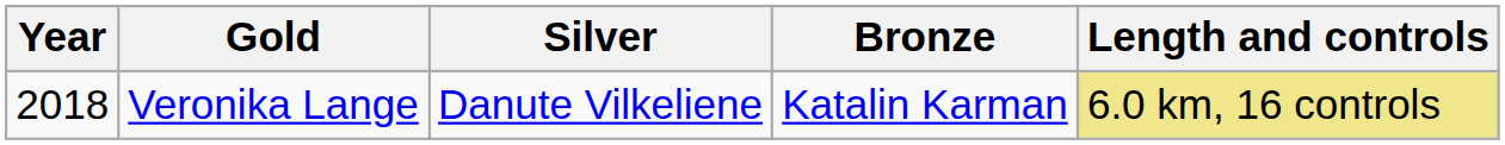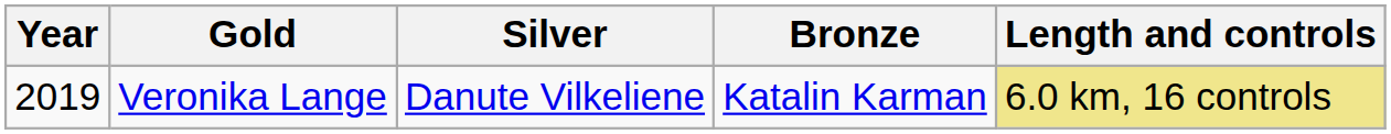Veronika Lange | Year: 2018 -> 2019
